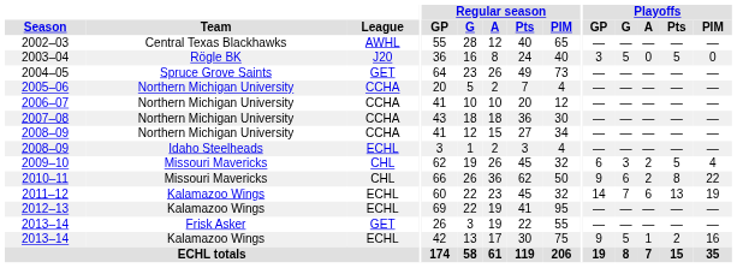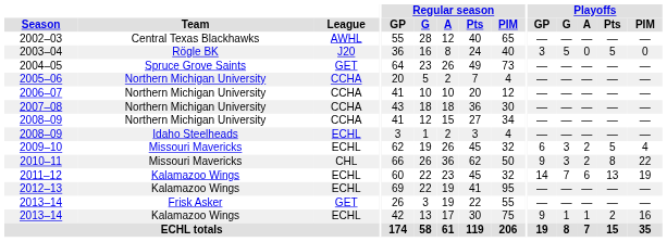2009–10 | League: CHL -> ECHL
2010–11 | Playoffs / G: 6 -> 3
2013–14 / Kalamazoo Wings | Playoffs / G: 5 -> 1
